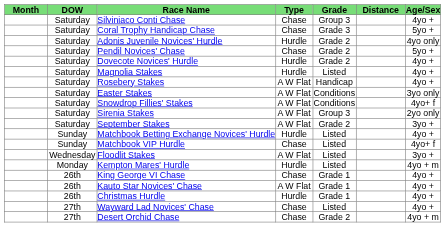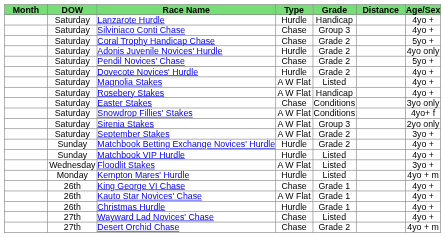+ row: Saturday | Lanzarote Hurdle | Hurdle | Handicap | 4yo +
Coral Trophy Handicap Chase | Grade: Grade 3 -> Grade 2
Magnolia Stakes | Type: Hurdle -> A W Flat
Easter Stakes | Type: A W Flat -> Chase
Matchbook Betting Exchange Novices' Hurdle | Grade: Listed -> Grade 2
Matchbook VIP Hurdle | Type: Chase -> Hurdle
Matchbook VIP Hurdle | Age/Sex: 4yo+ f -> 4yo +
